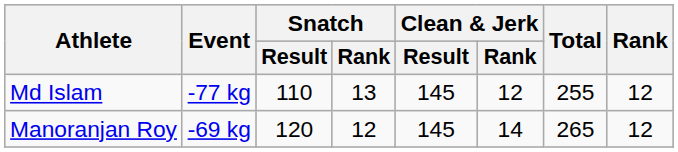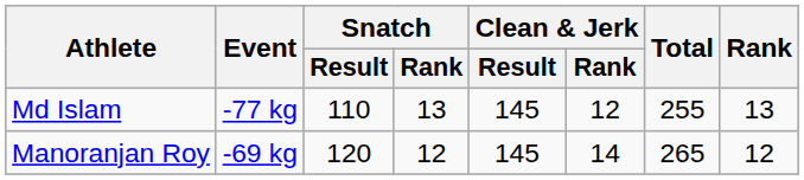Md Islam | Rank: 12 -> 13
